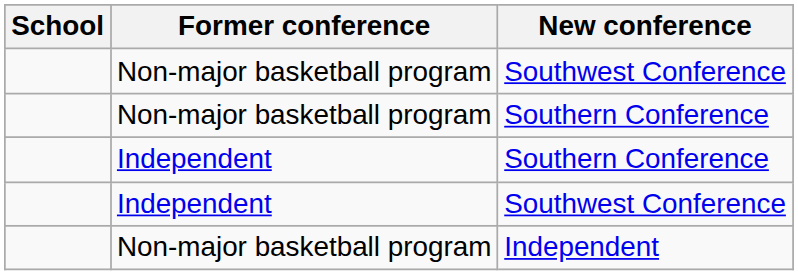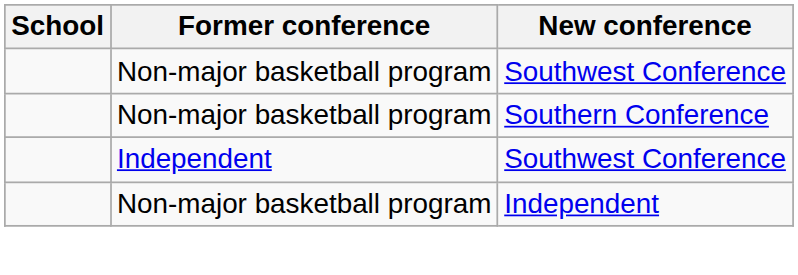- row: Independent | Southern Conference
